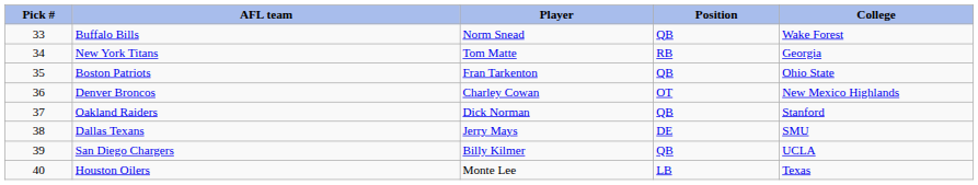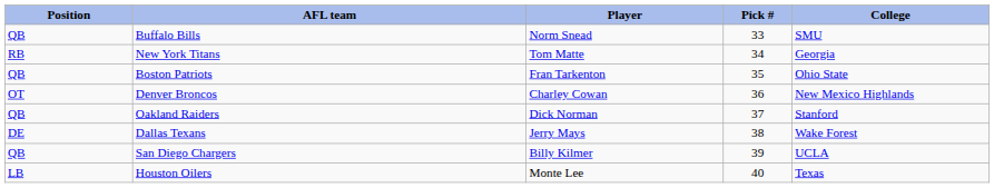columns swapped: Pick # <-> Position
Buffalo Bills | College: Wake Forest -> SMU
Dallas Texans | College: SMU -> Wake Forest
